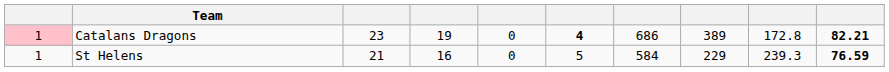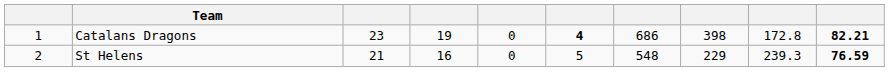Catalans Dragons | column 1: pink background -> no background
Catalans Dragons | column 8: 389 -> 398
St Helens | column 1: 1 -> 2
St Helens | column 7: 584 -> 548
